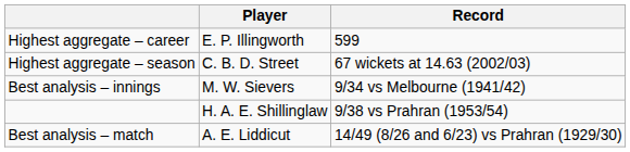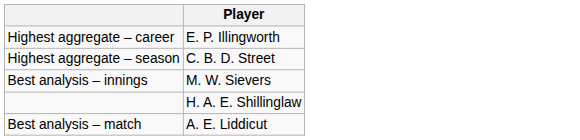- column: Record | 599 | 67 wickets at 14.63 (2002/03) | 9/34 vs Melbourne (1941/42) | 9/38 vs Prahran (1953/54) | 14/49 (8/26 and 6/23) vs Prahran (1929/30)
